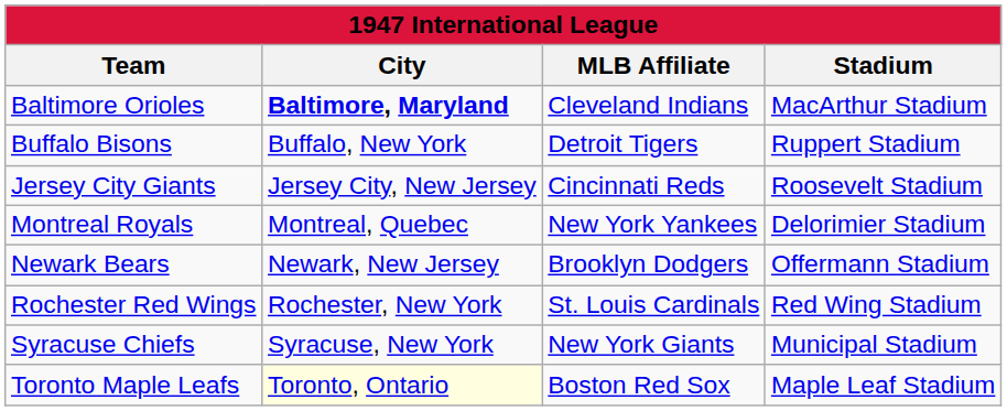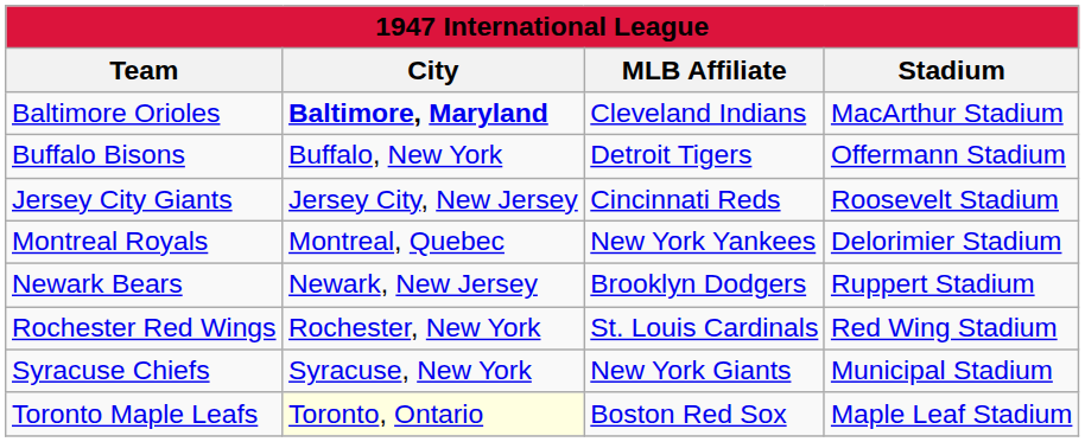Buffalo Bisons | Stadium: Ruppert Stadium -> Offermann Stadium
Newark Bears | Stadium: Offermann Stadium -> Ruppert Stadium
